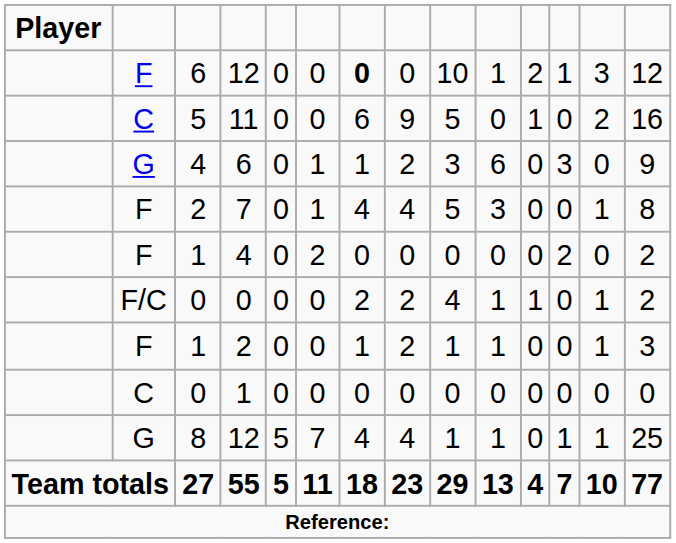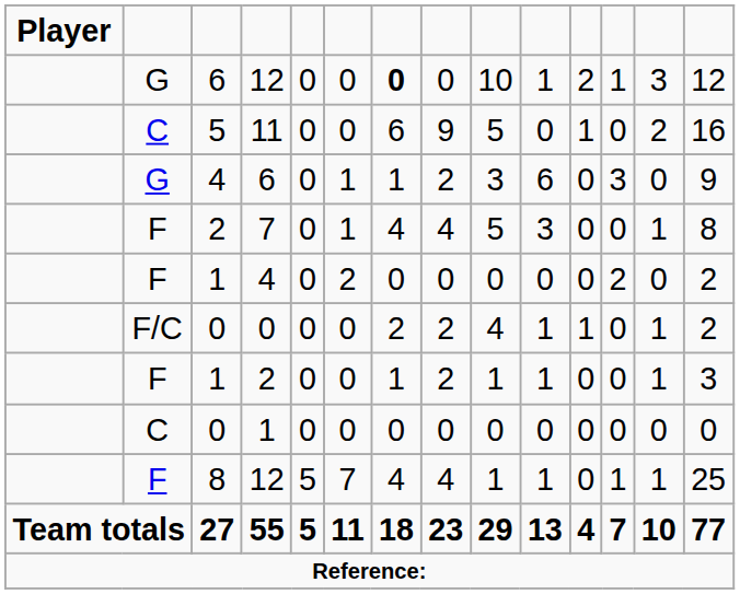6 / 12 | column 2: F -> G
8 / 12 | column 2: G -> F
